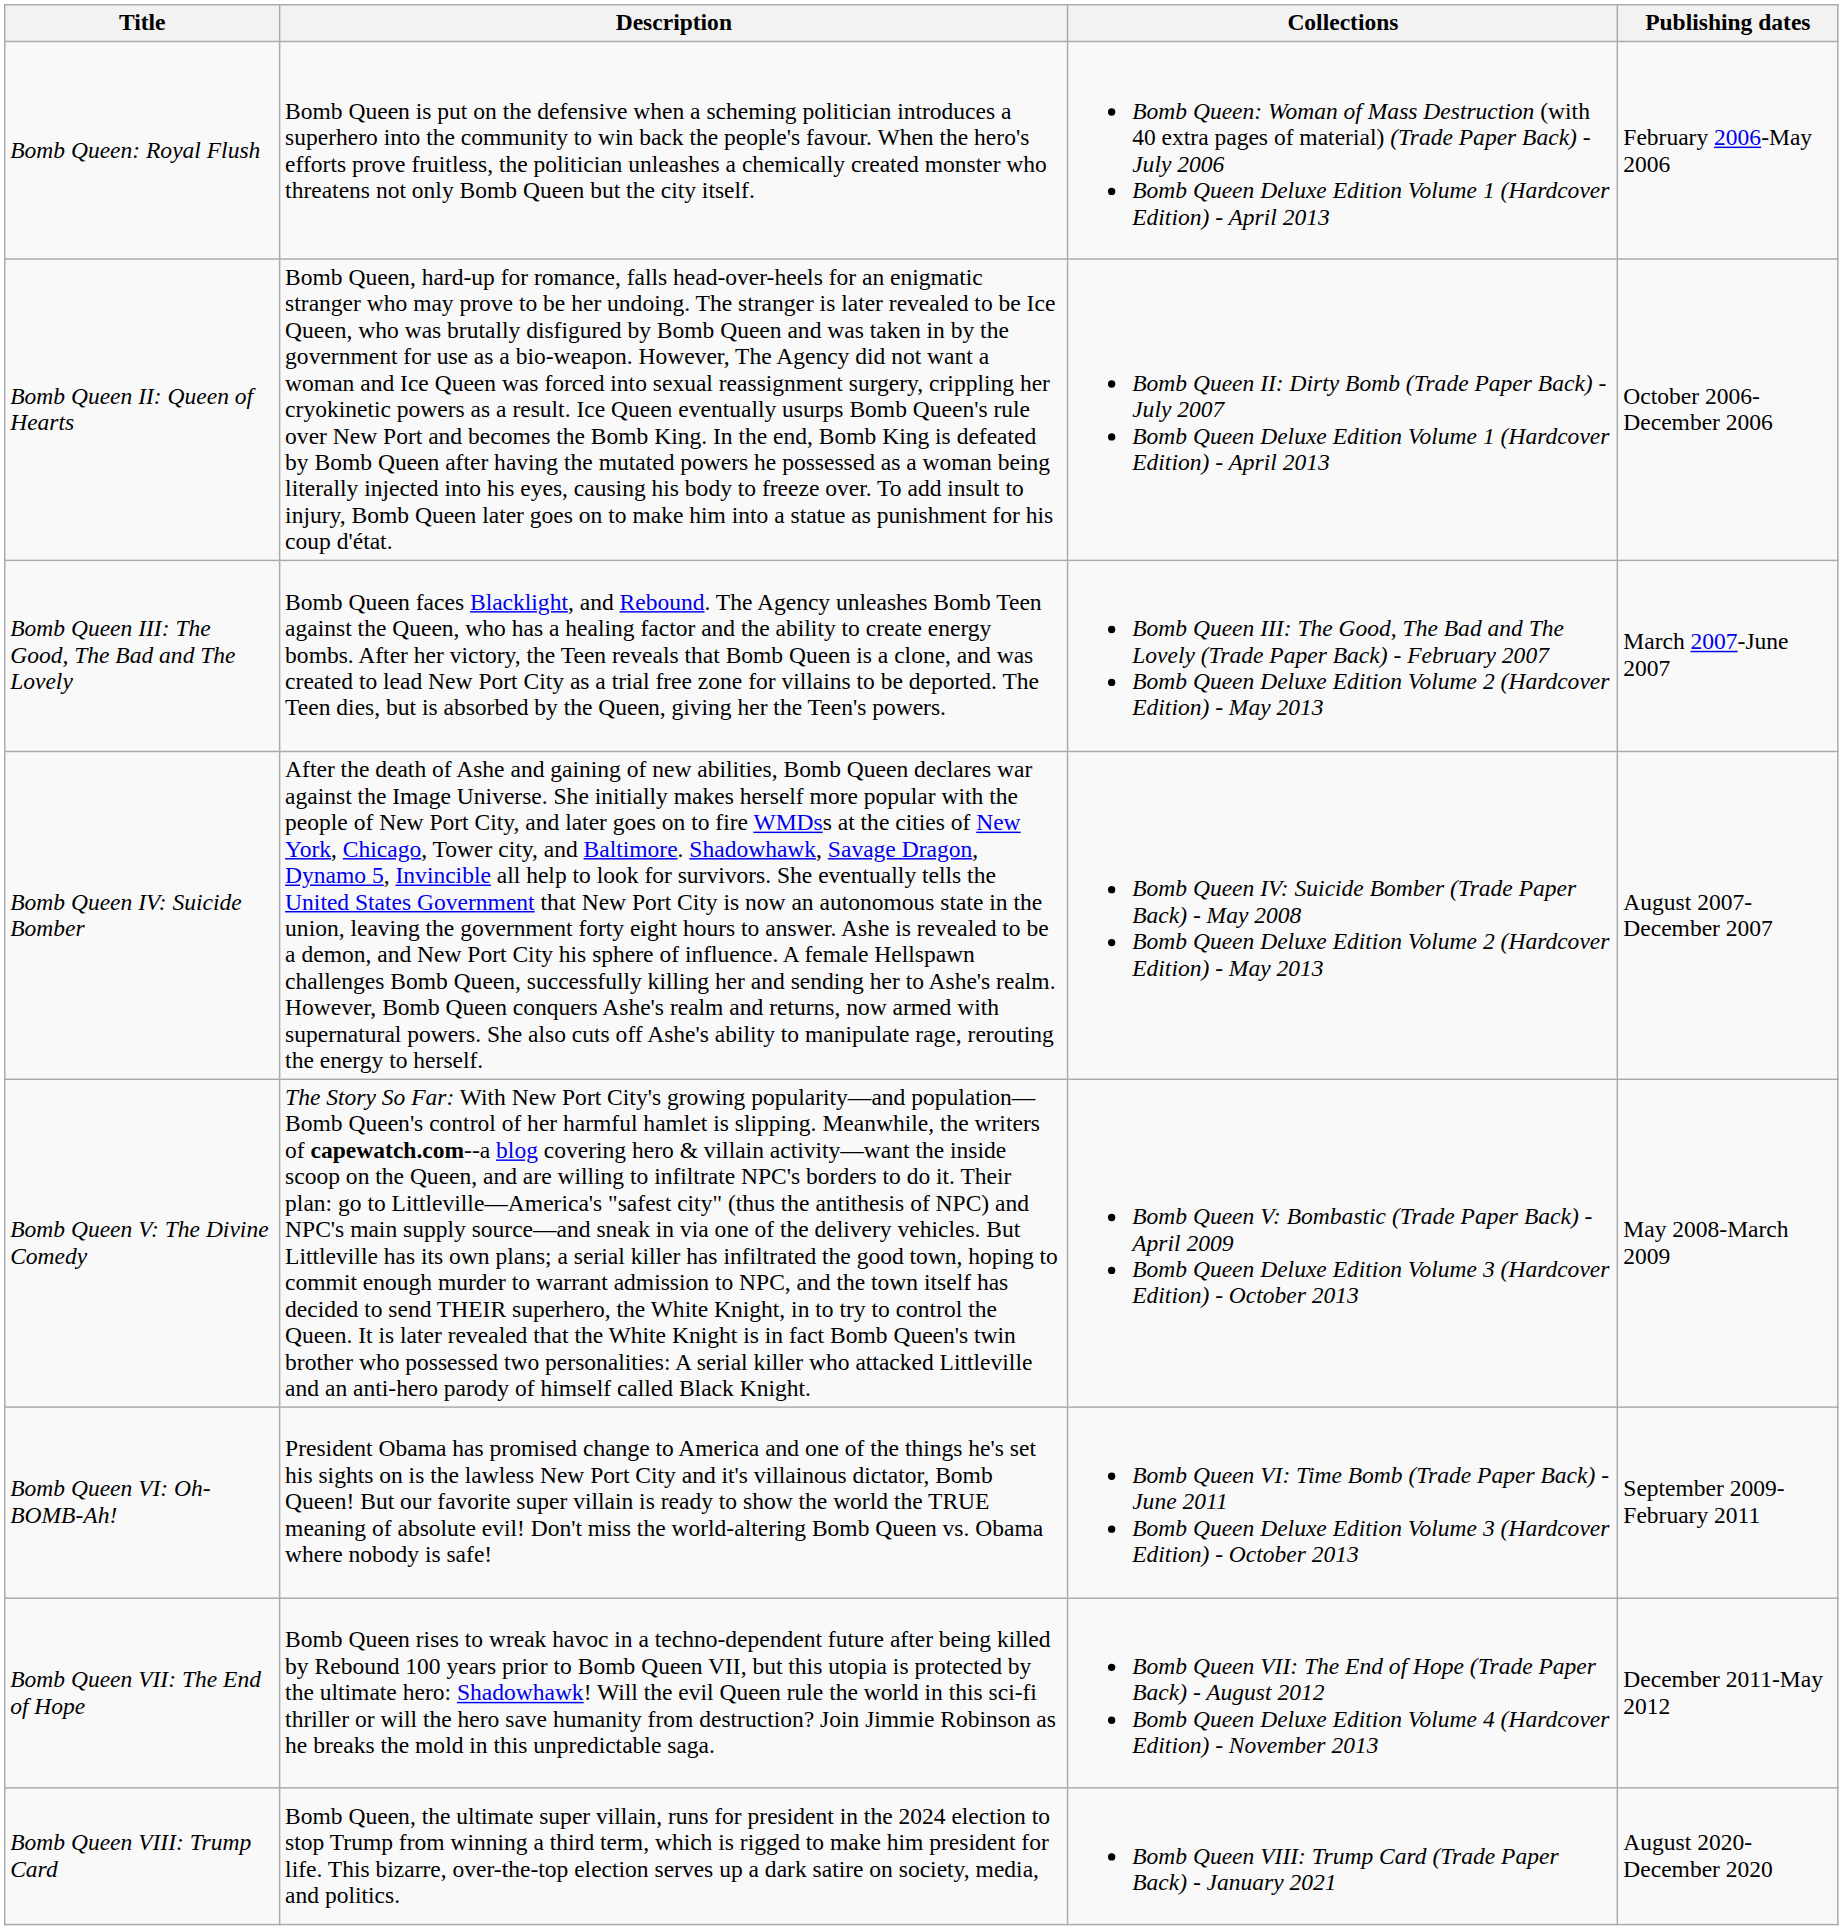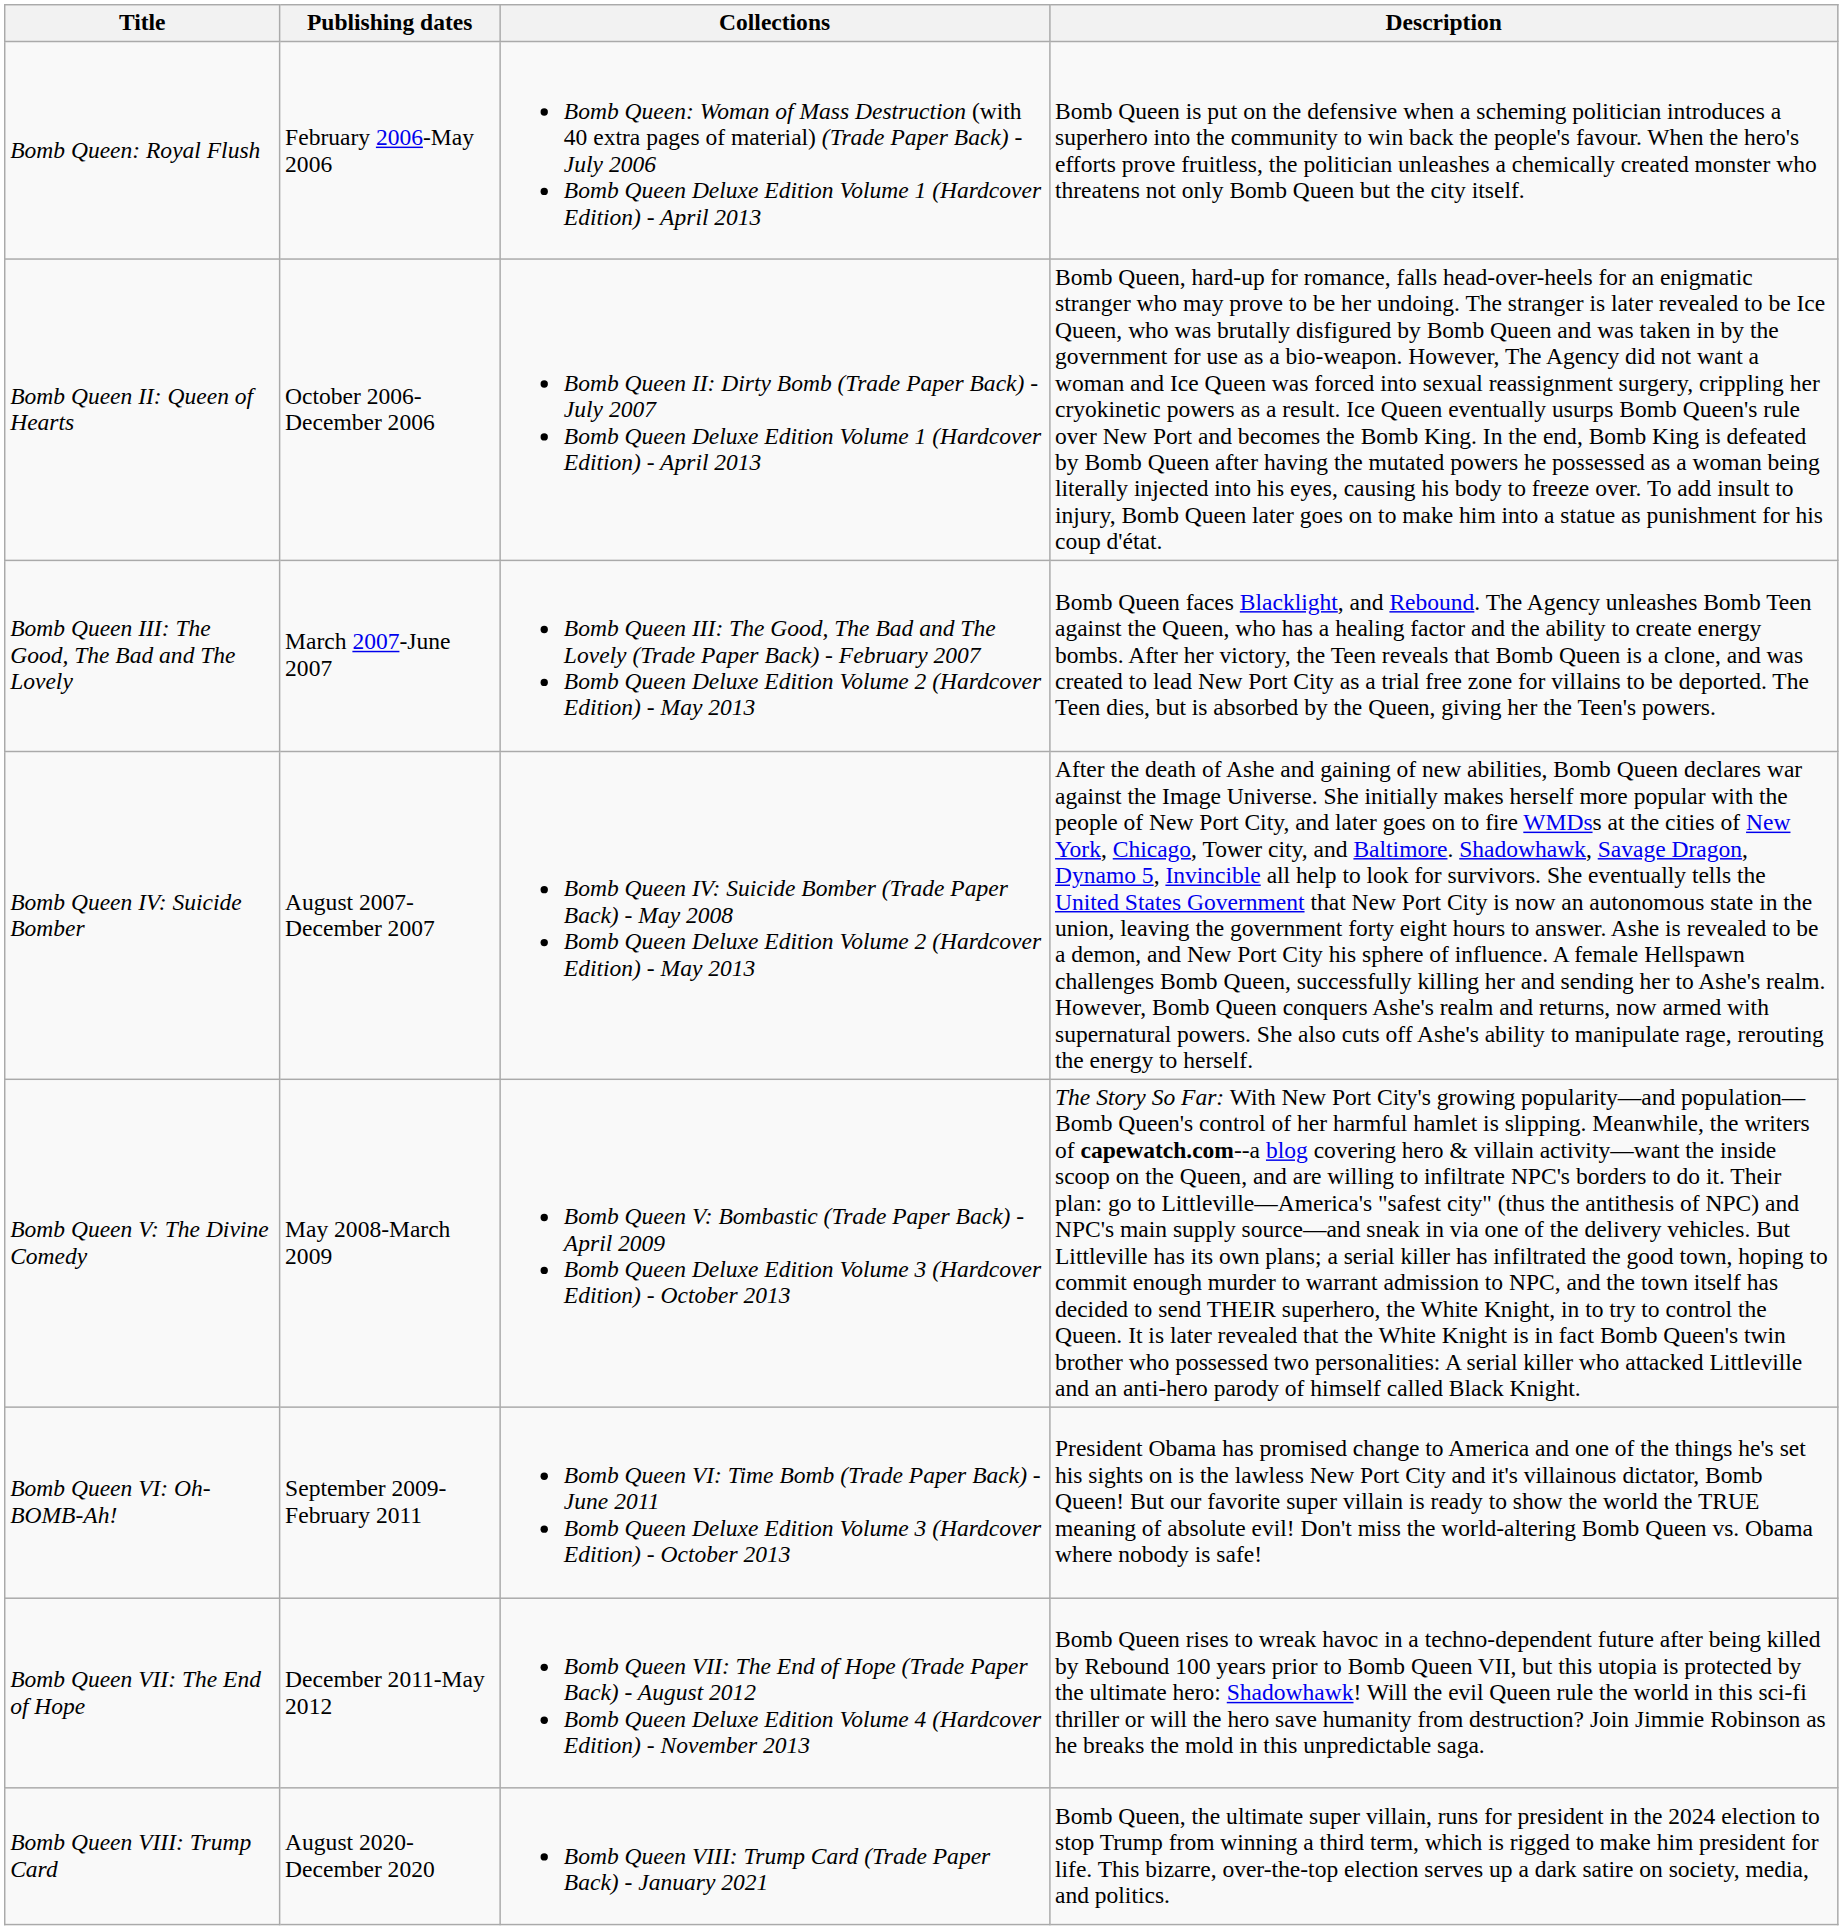columns swapped: Publishing dates <-> Description
